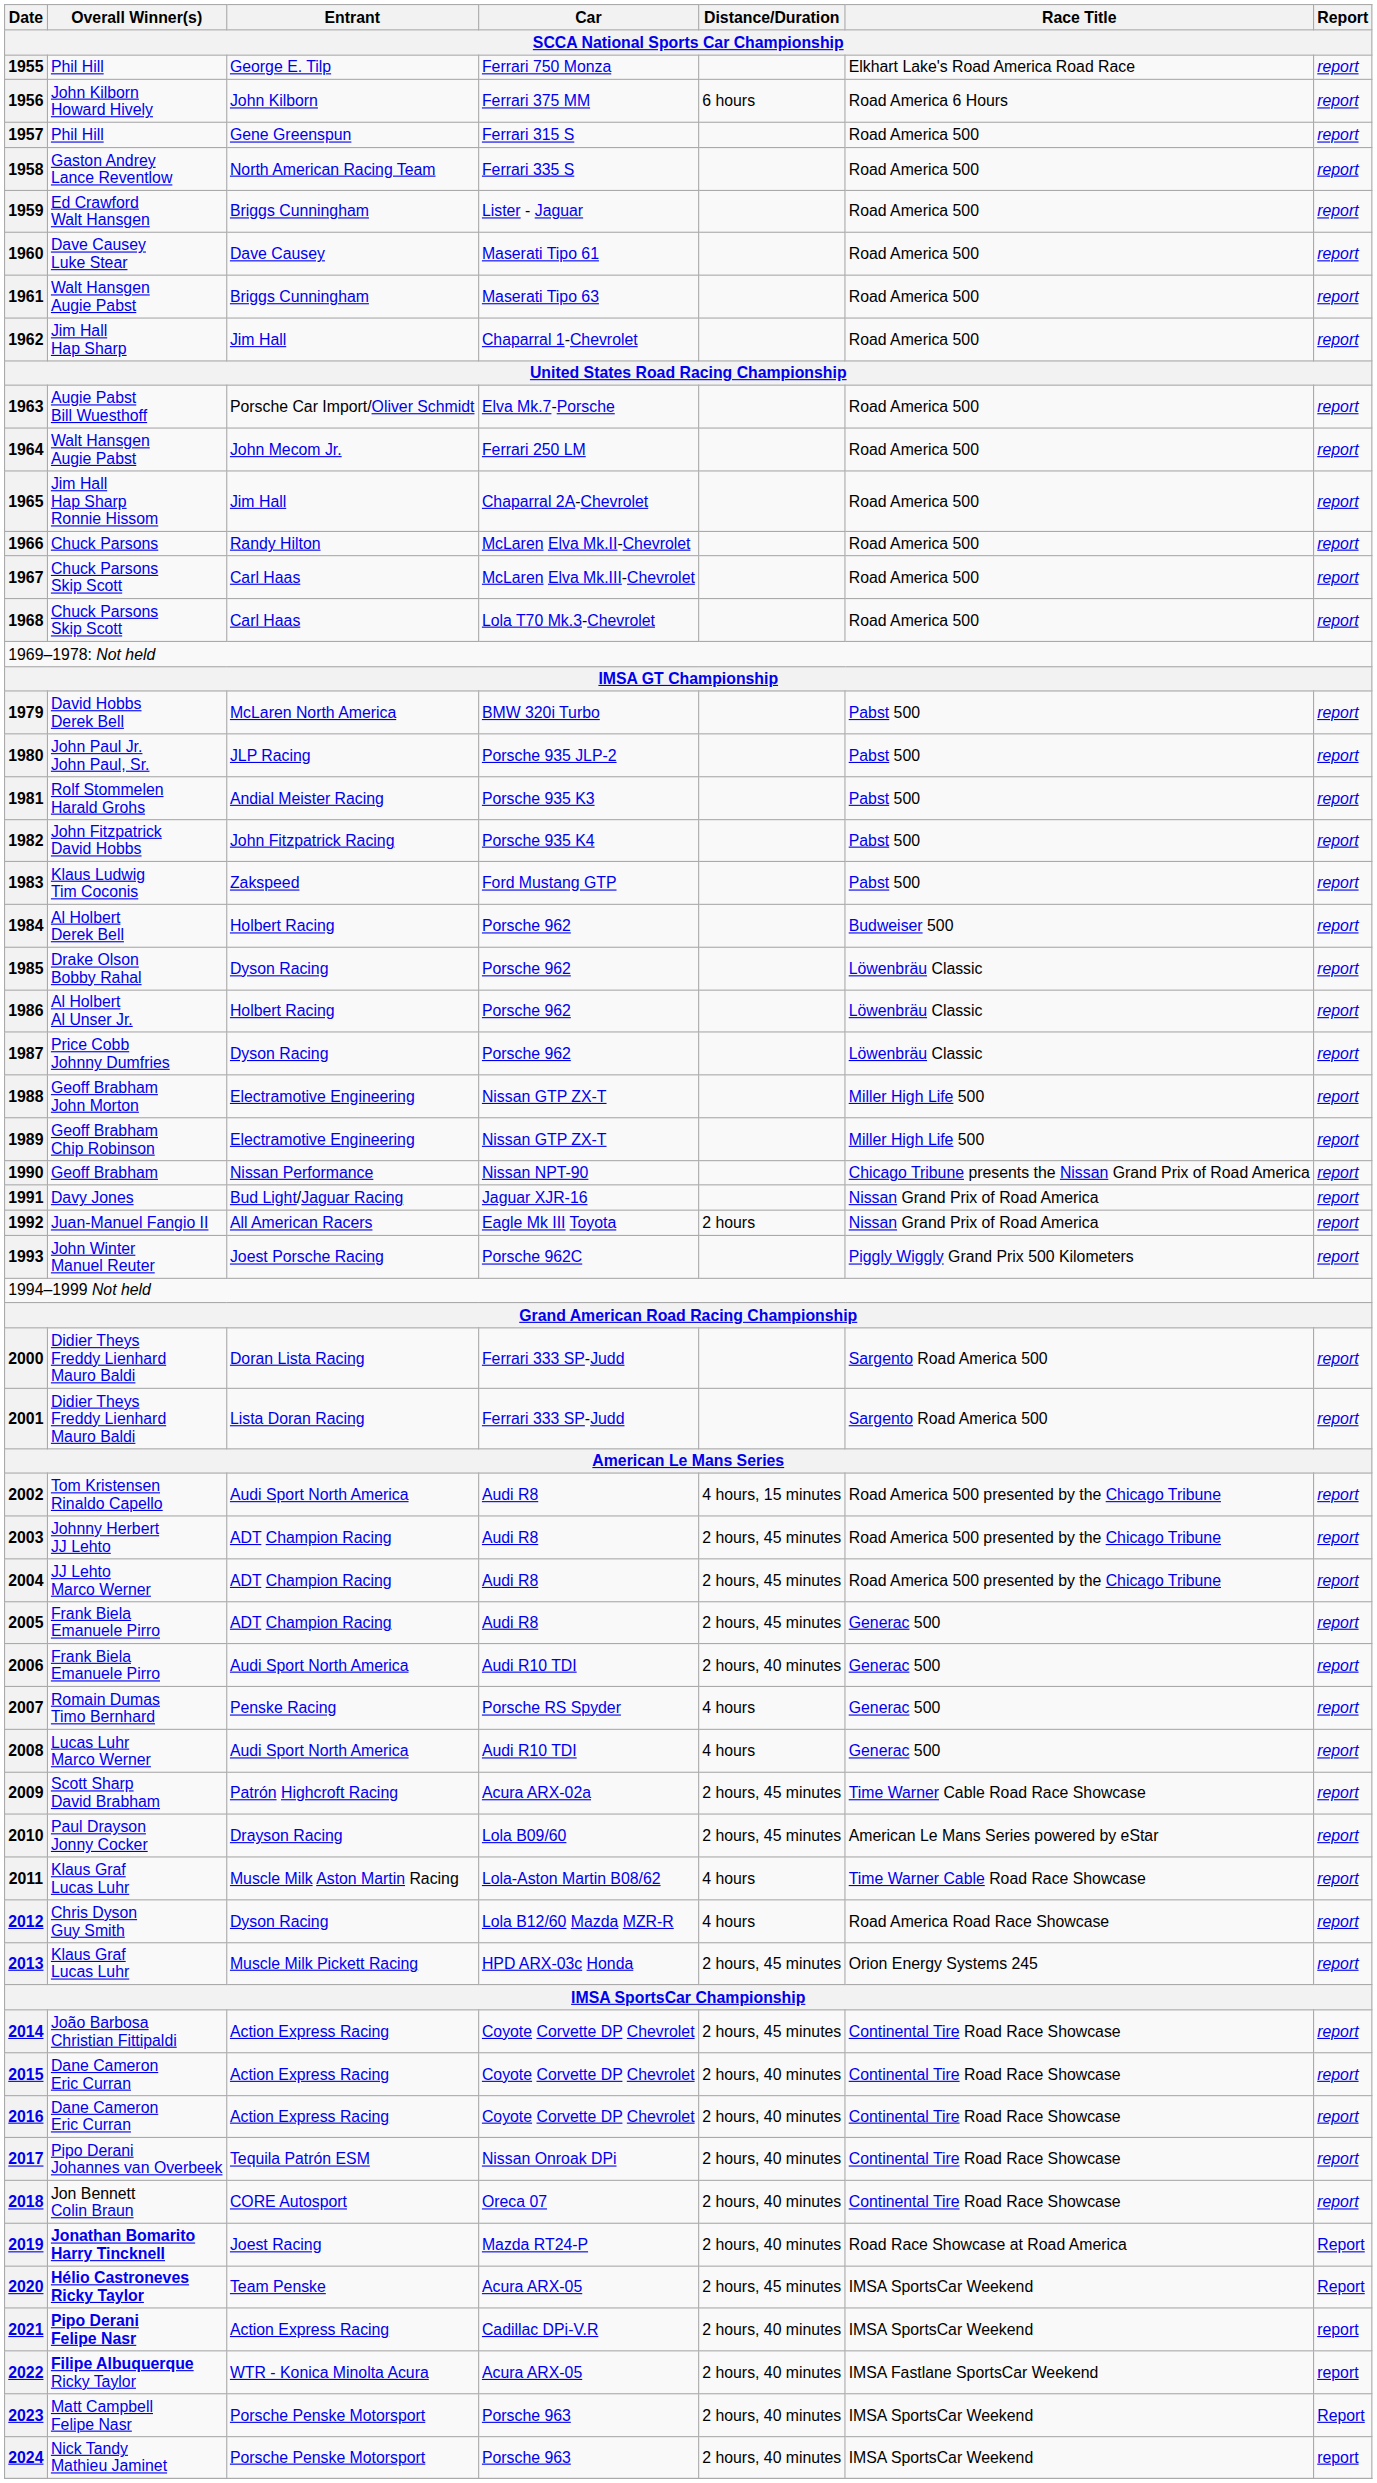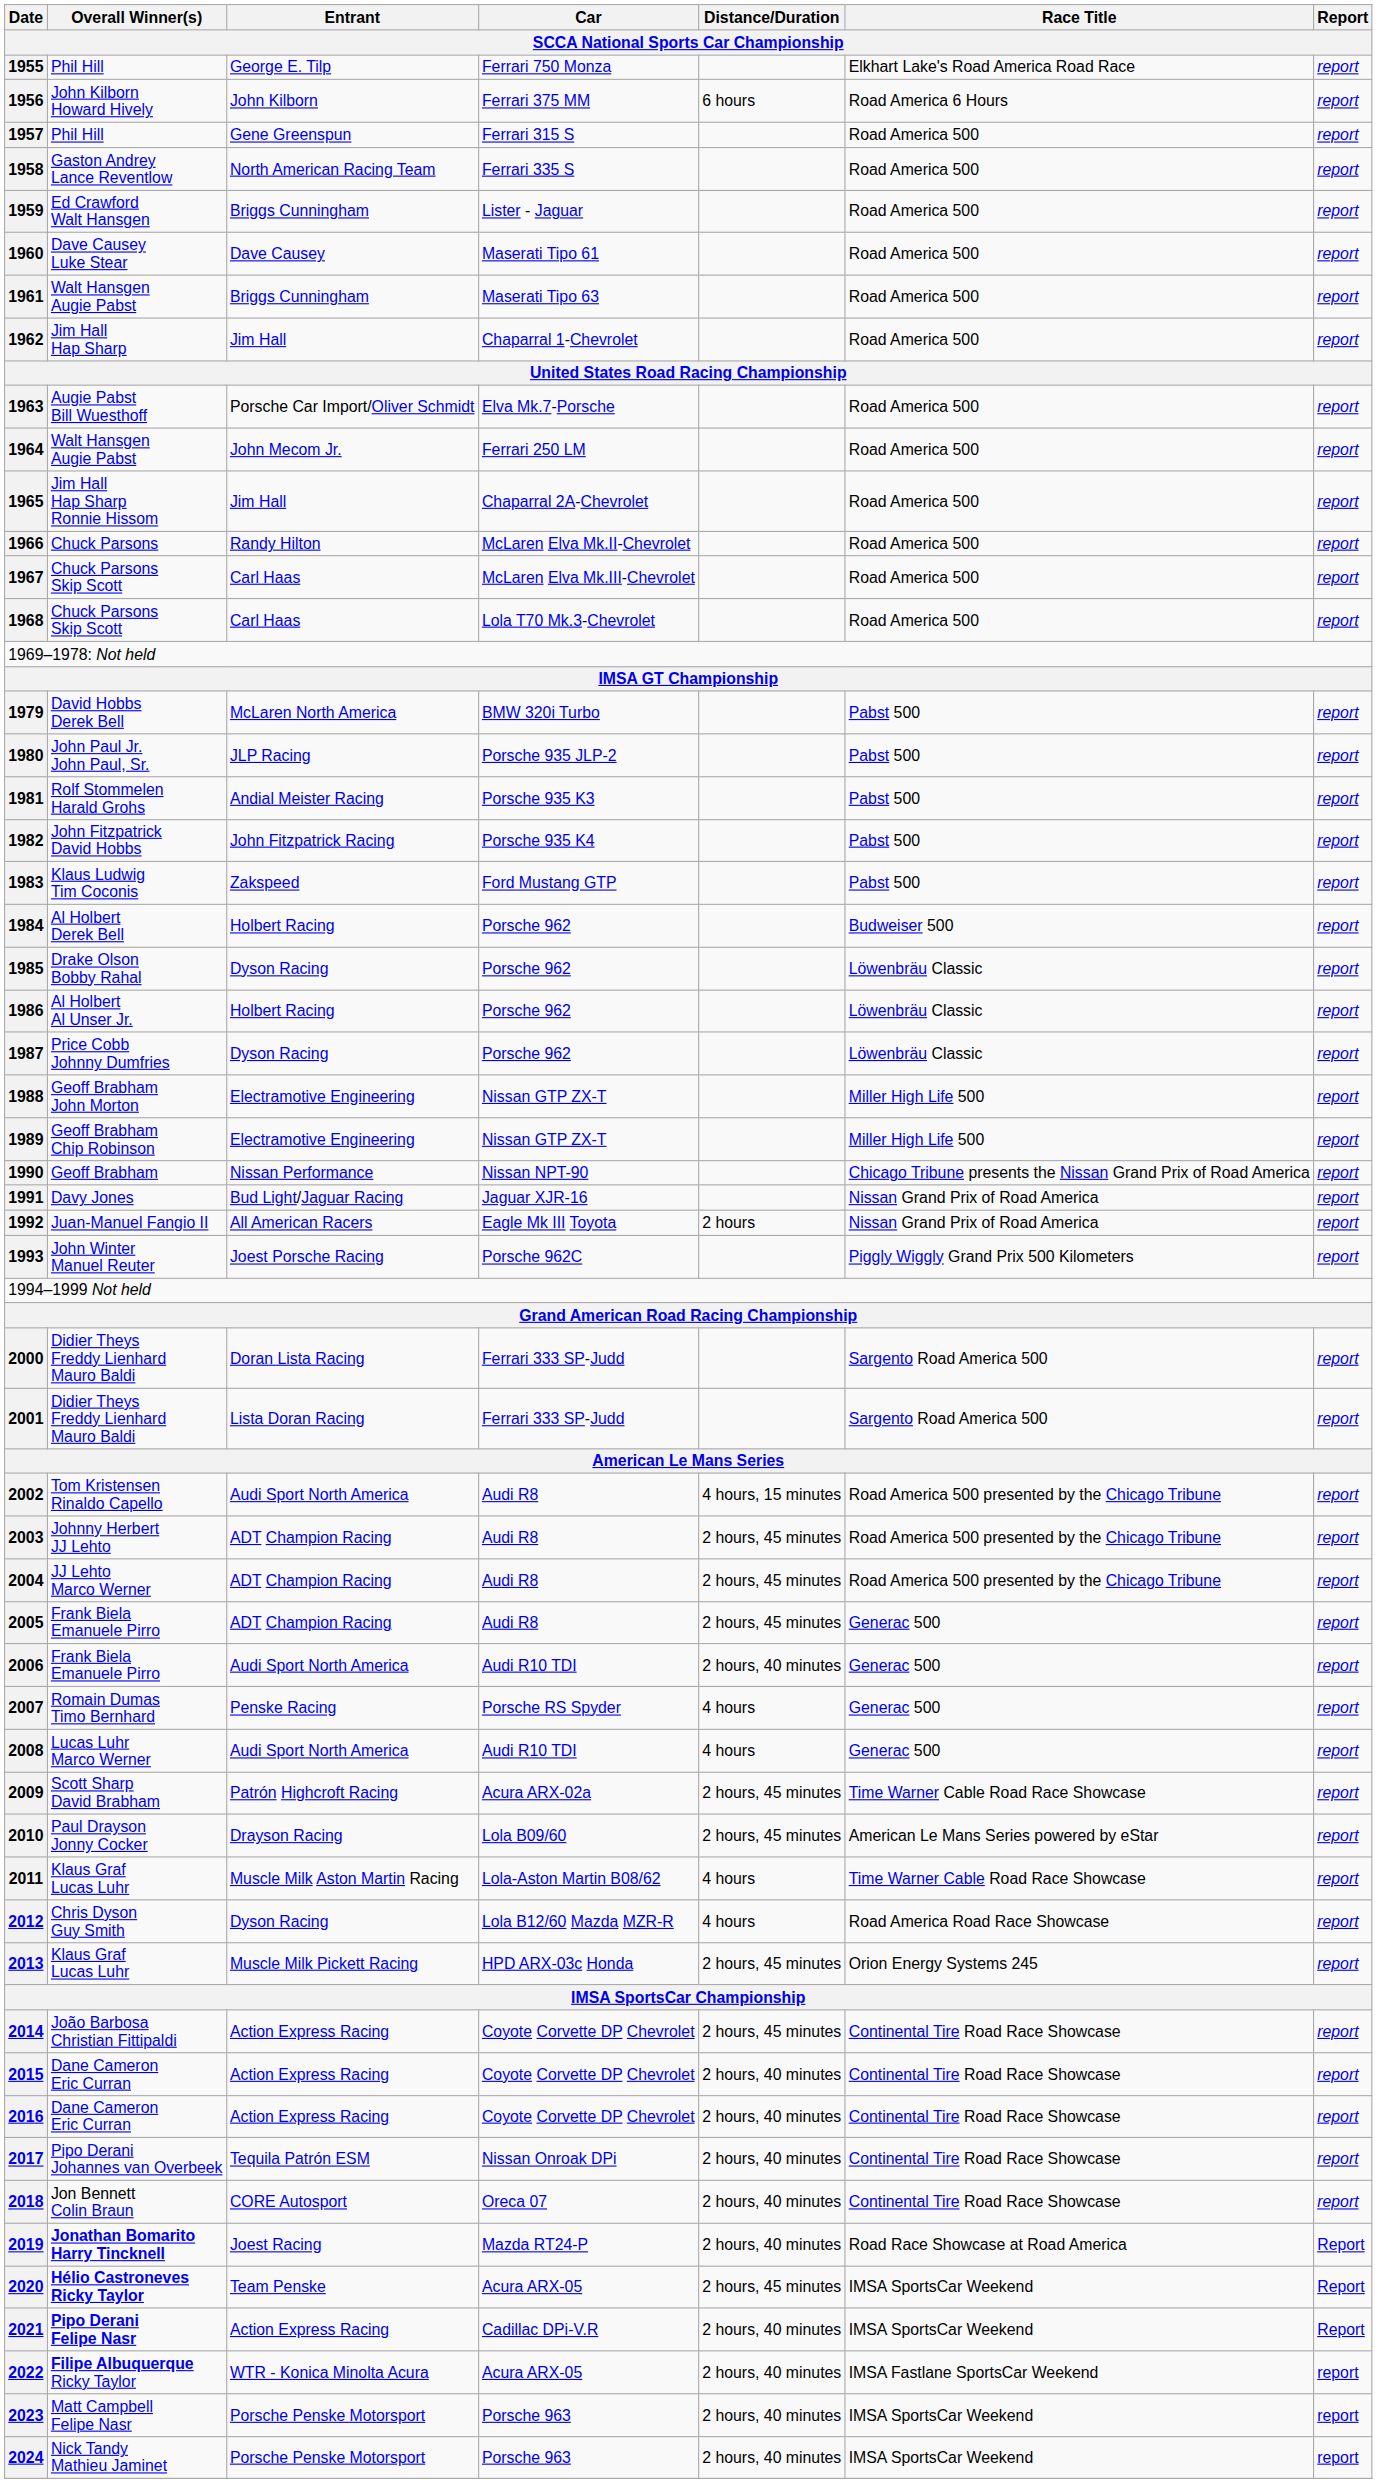2021 | Report: report -> Report
2023 | Report: Report -> report
